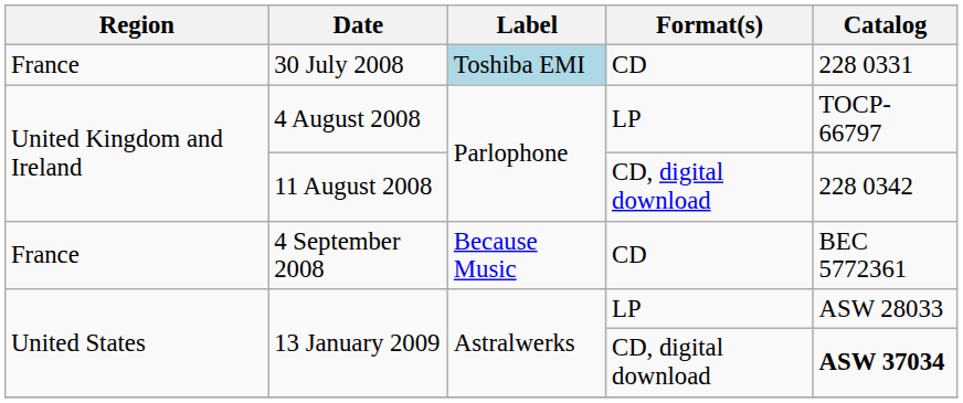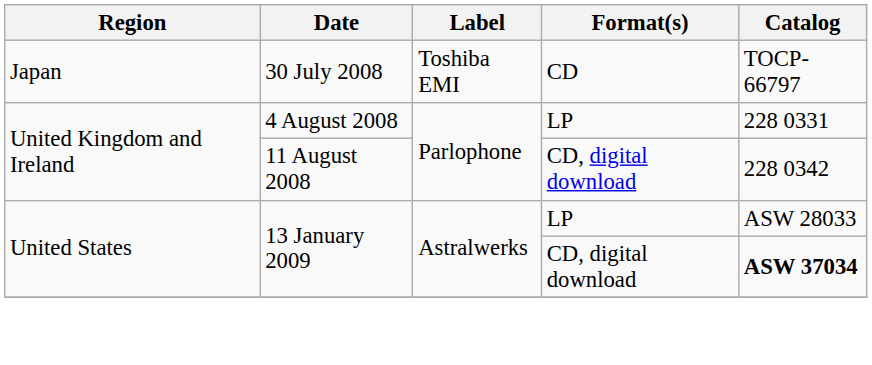30 July 2008 | Region: France -> Japan
30 July 2008 | Label: lightblue background -> no background
30 July 2008 | Catalog: 228 0331 -> TOCP-66797
4 August 2008 | Catalog: TOCP-66797 -> 228 0331
- row: France | 4 September 2008 | Because Music | CD | BEC 5772361
